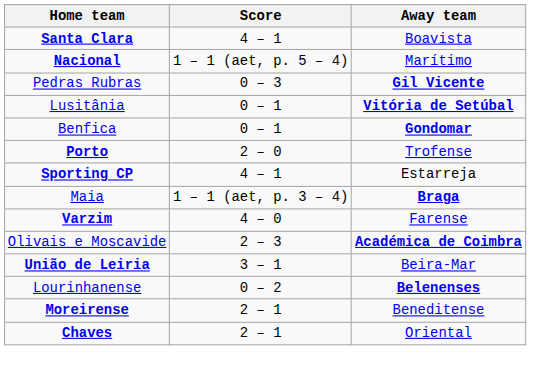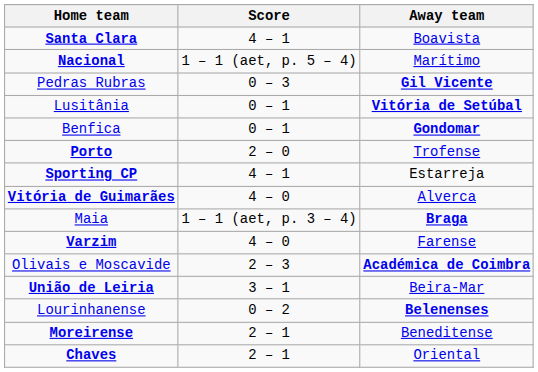+ row: Vitória de Guimarães | 4 – 0 | Alverca
